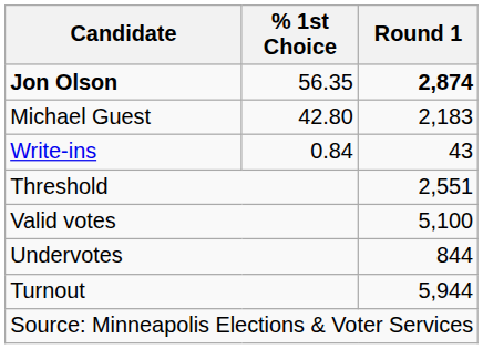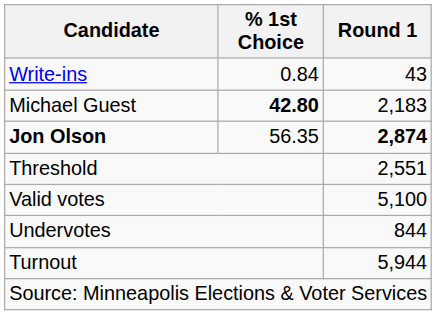rows swapped: Jon Olson <-> Write-ins
Michael Guest | % 1st Choice: normal -> bold
